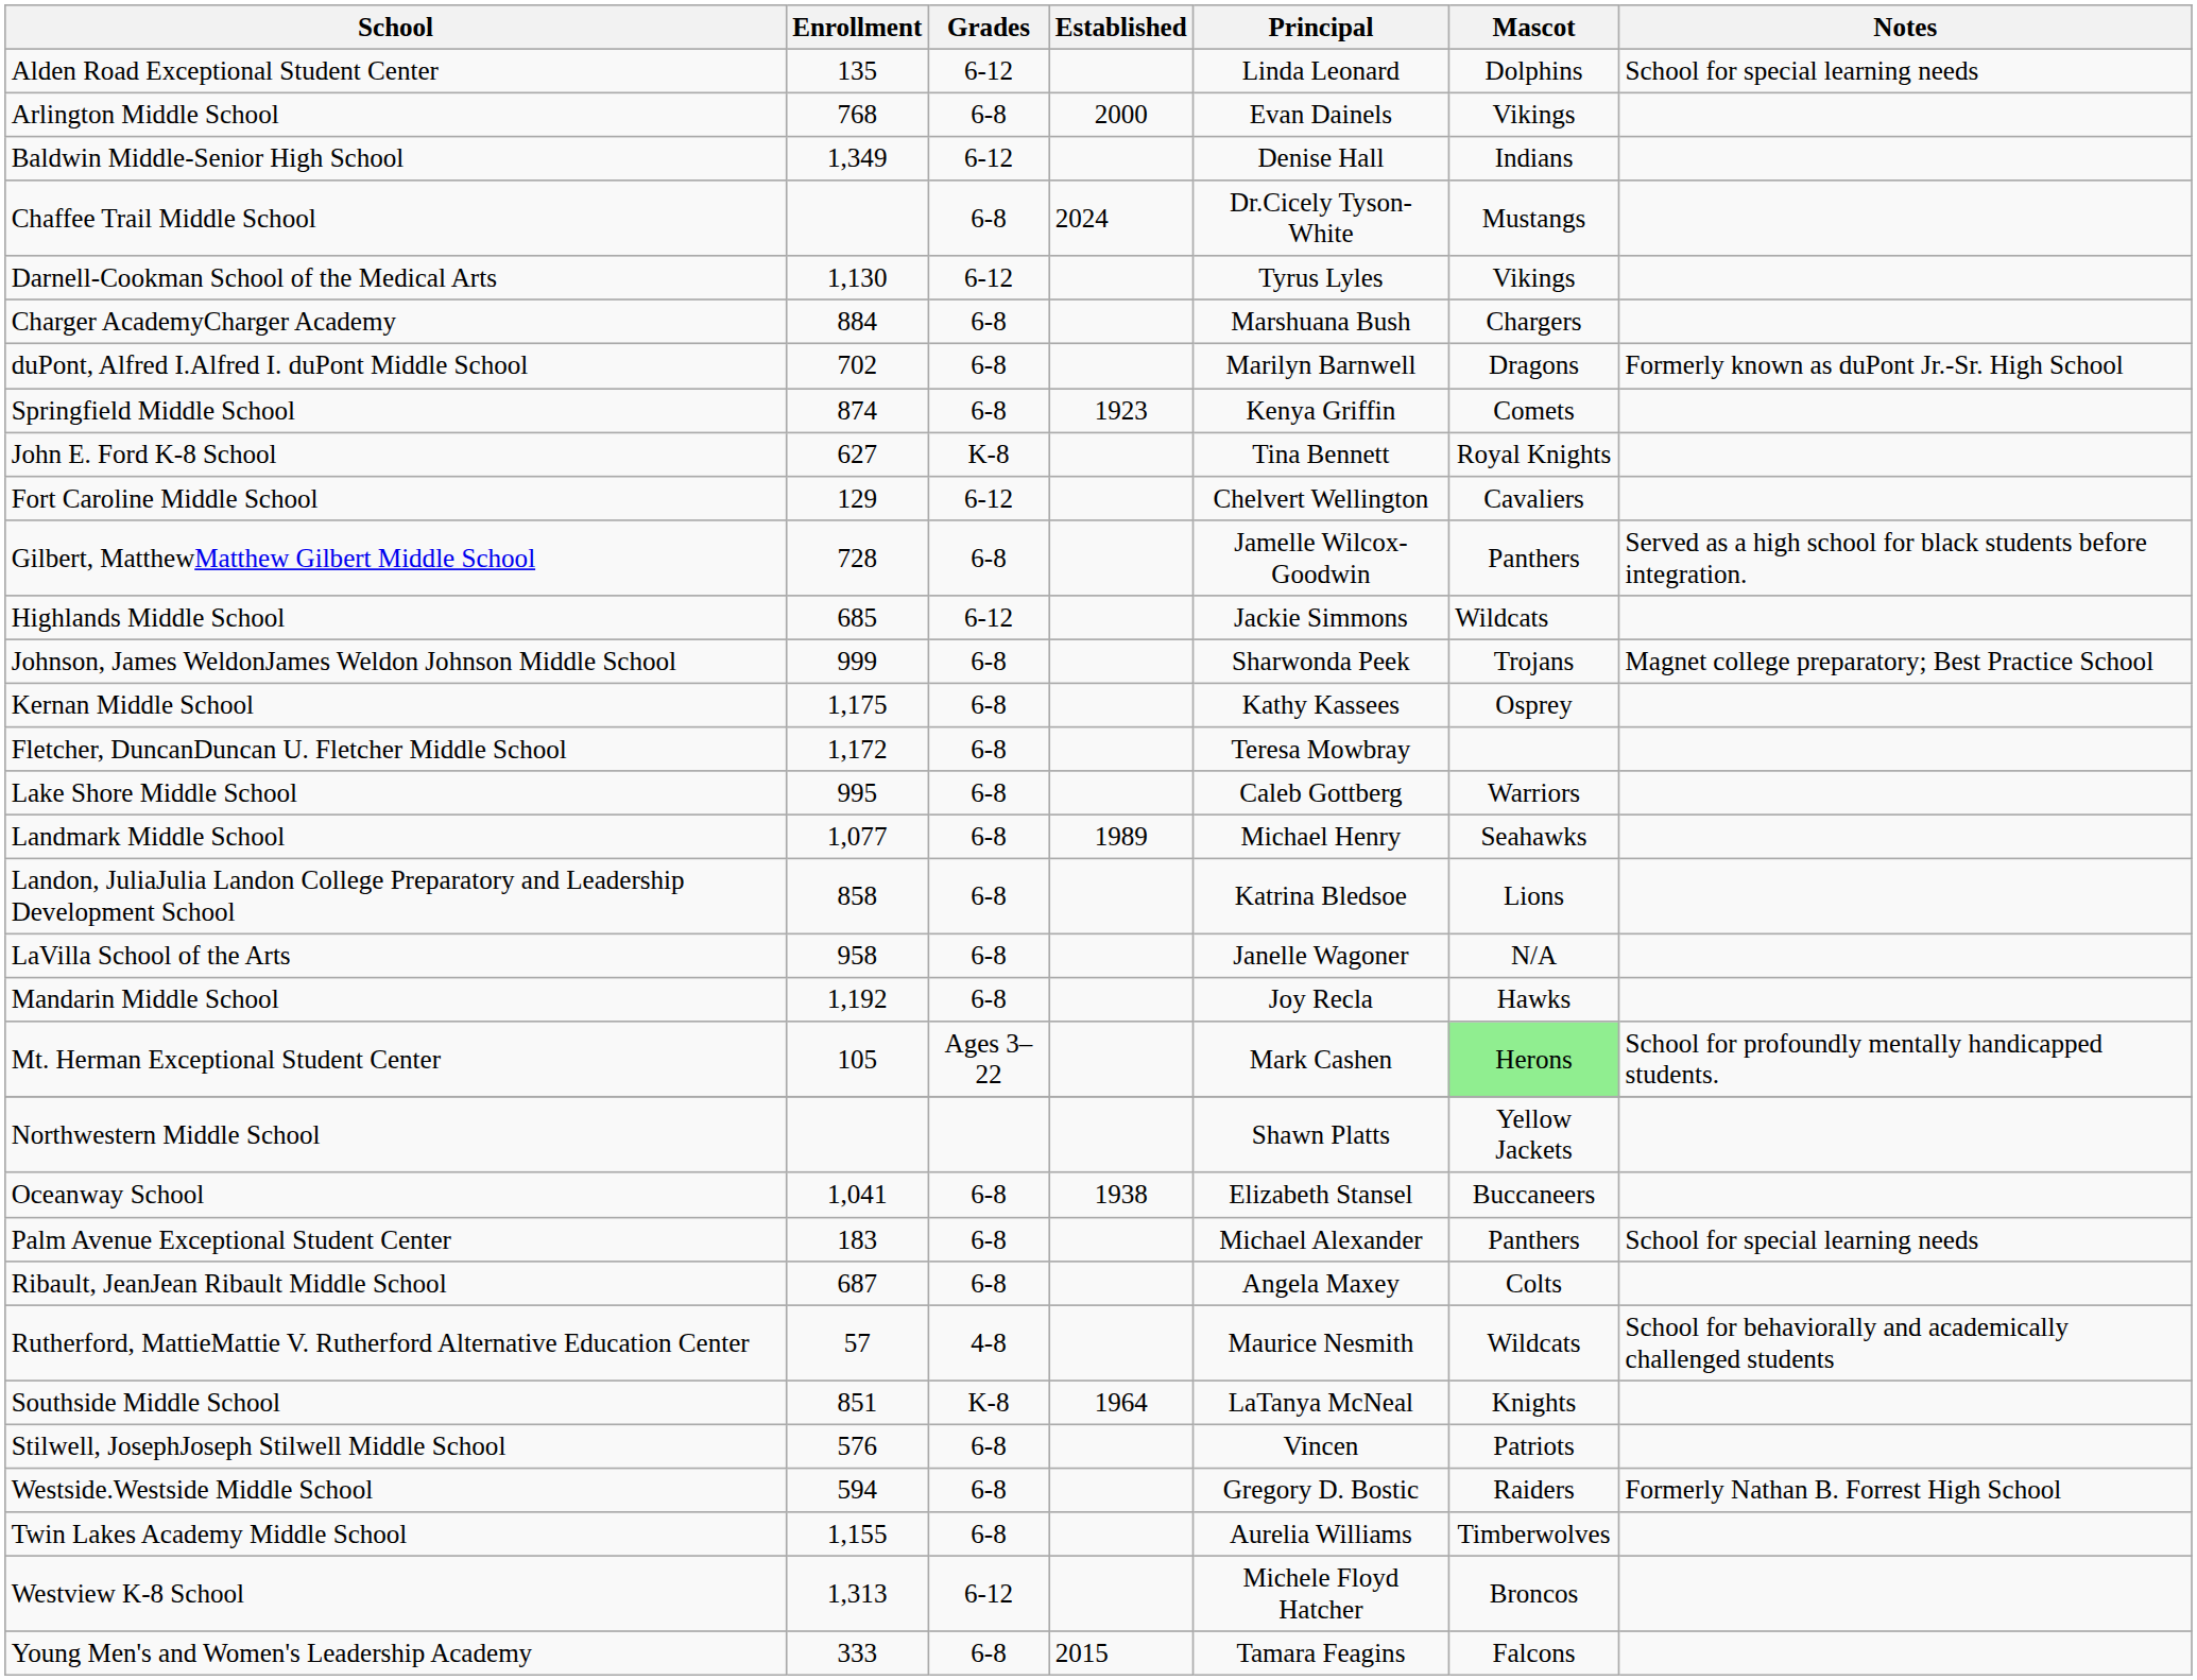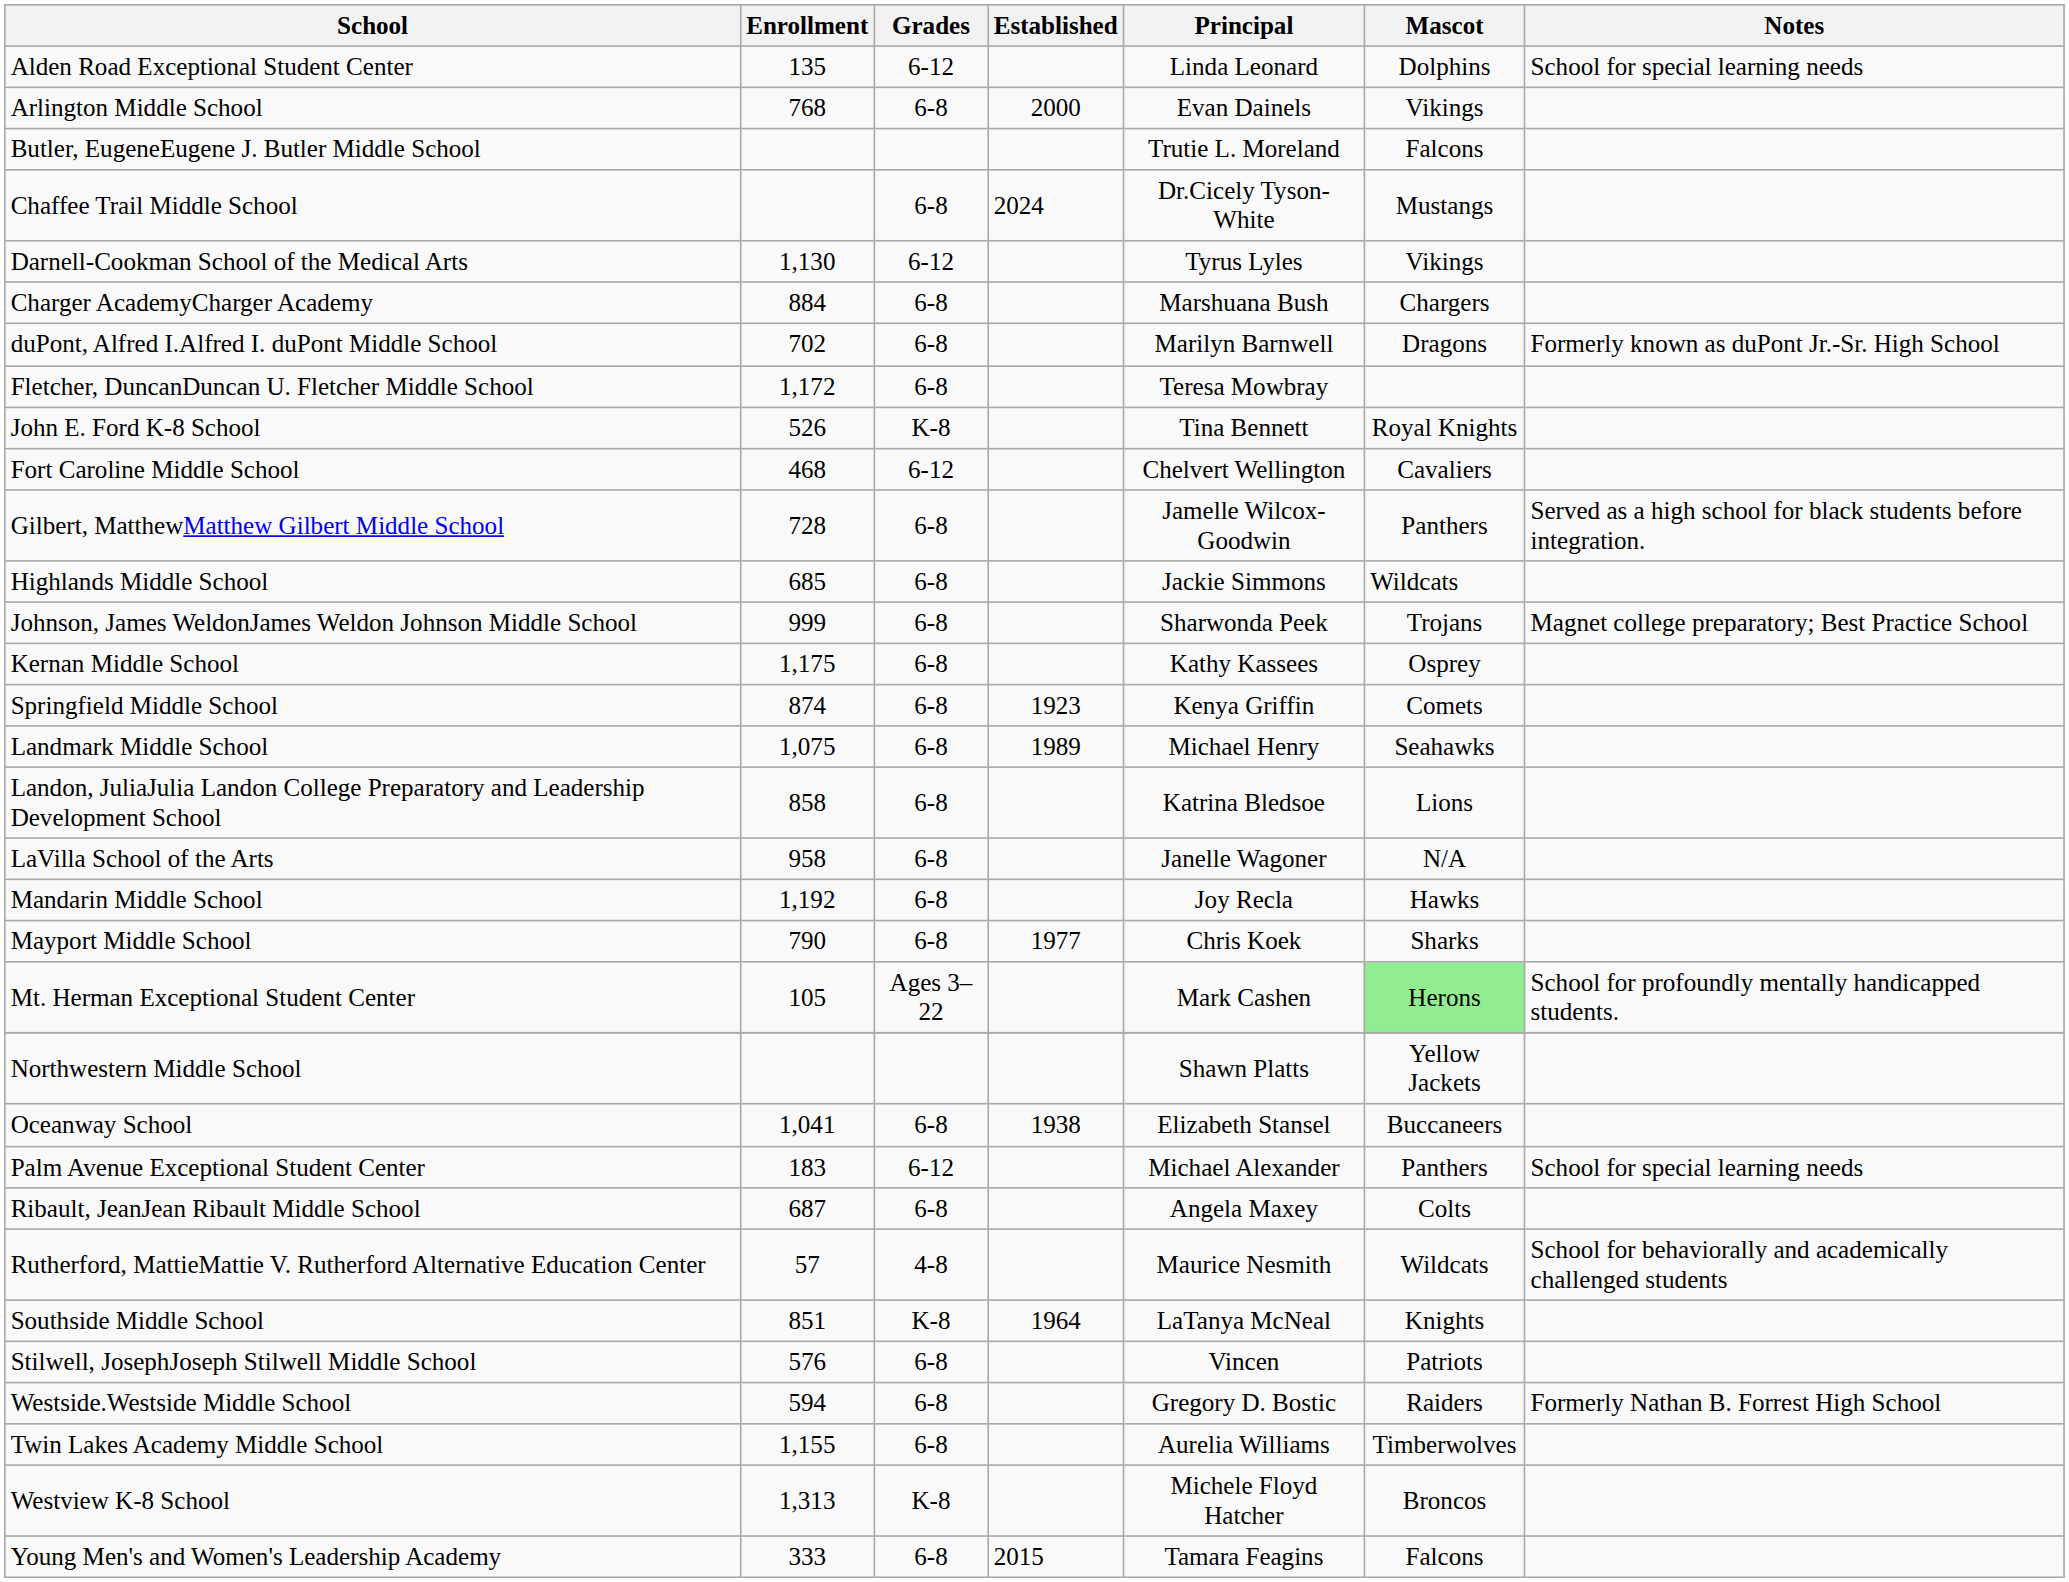- row: Baldwin Middle-Senior High School | 1,349 | 6-12 | Denise Hall | Indians
+ row: Butler, EugeneEugene J. Butler Middle School | Trutie L. Moreland | Falcons
rows swapped: Fletcher, DuncanDuncan U. Fletcher Middle School <-> Springfield Middle School
John E. Ford K-8 School | Enrollment: 627 -> 526
Fort Caroline Middle School | Enrollment: 129 -> 468
Highlands Middle School | Grades: 6-12 -> 6-8
- row: Lake Shore Middle School | 995 | 6-8 | Caleb Gottberg | Warriors
Landmark Middle School | Enrollment: 1,077 -> 1,075
+ row: Mayport Middle School | 790 | 6-8 | 1977 | Chris Koek | Sharks
Palm Avenue Exceptional Student Center | Grades: 6-8 -> 6-12
Westview K-8 School | Grades: 6-12 -> K-8
